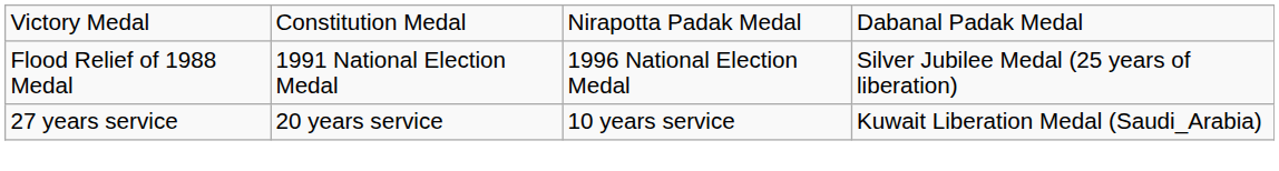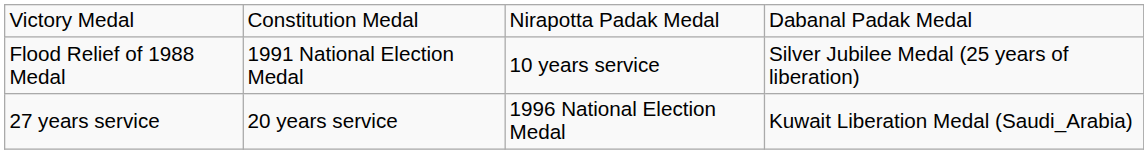Flood Relief of 1988 Medal | column 3: 1996 National Election Medal -> 10 years service
27 years service | column 3: 10 years service -> 1996 National Election Medal
